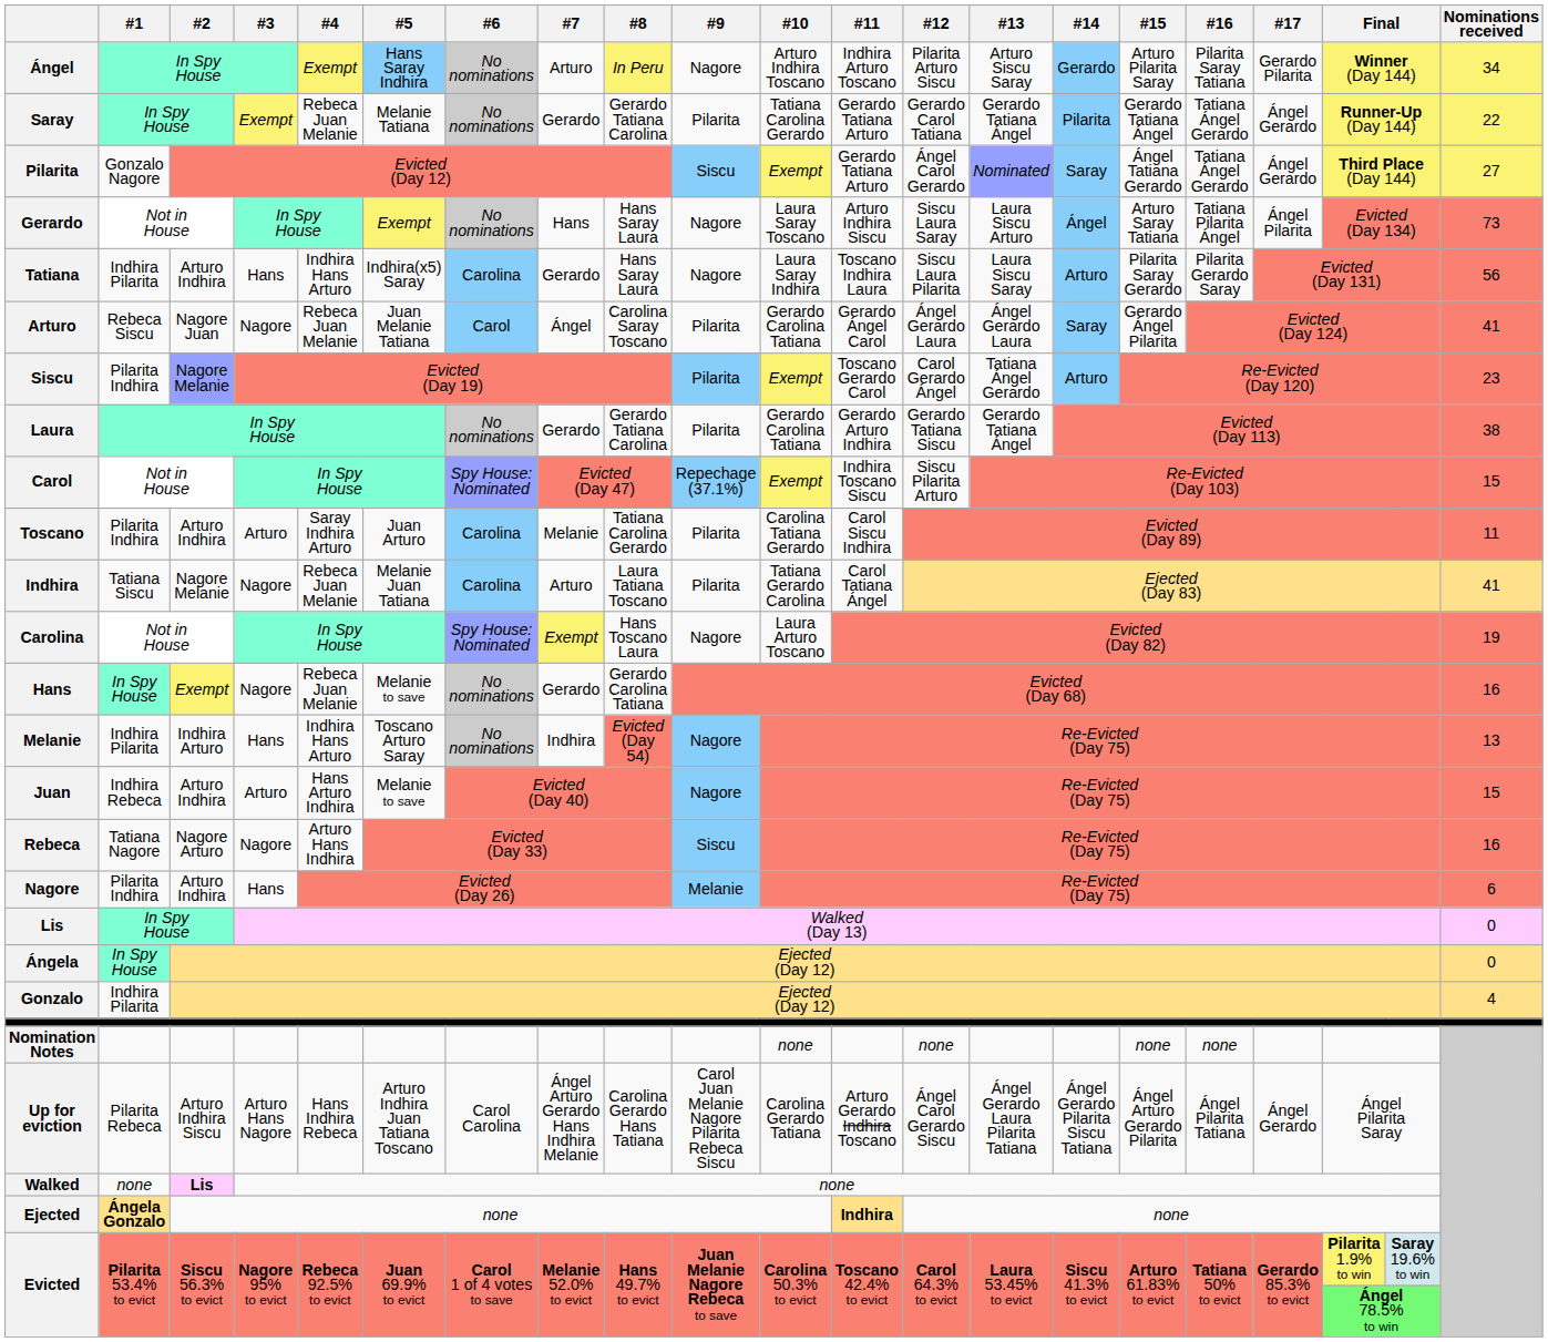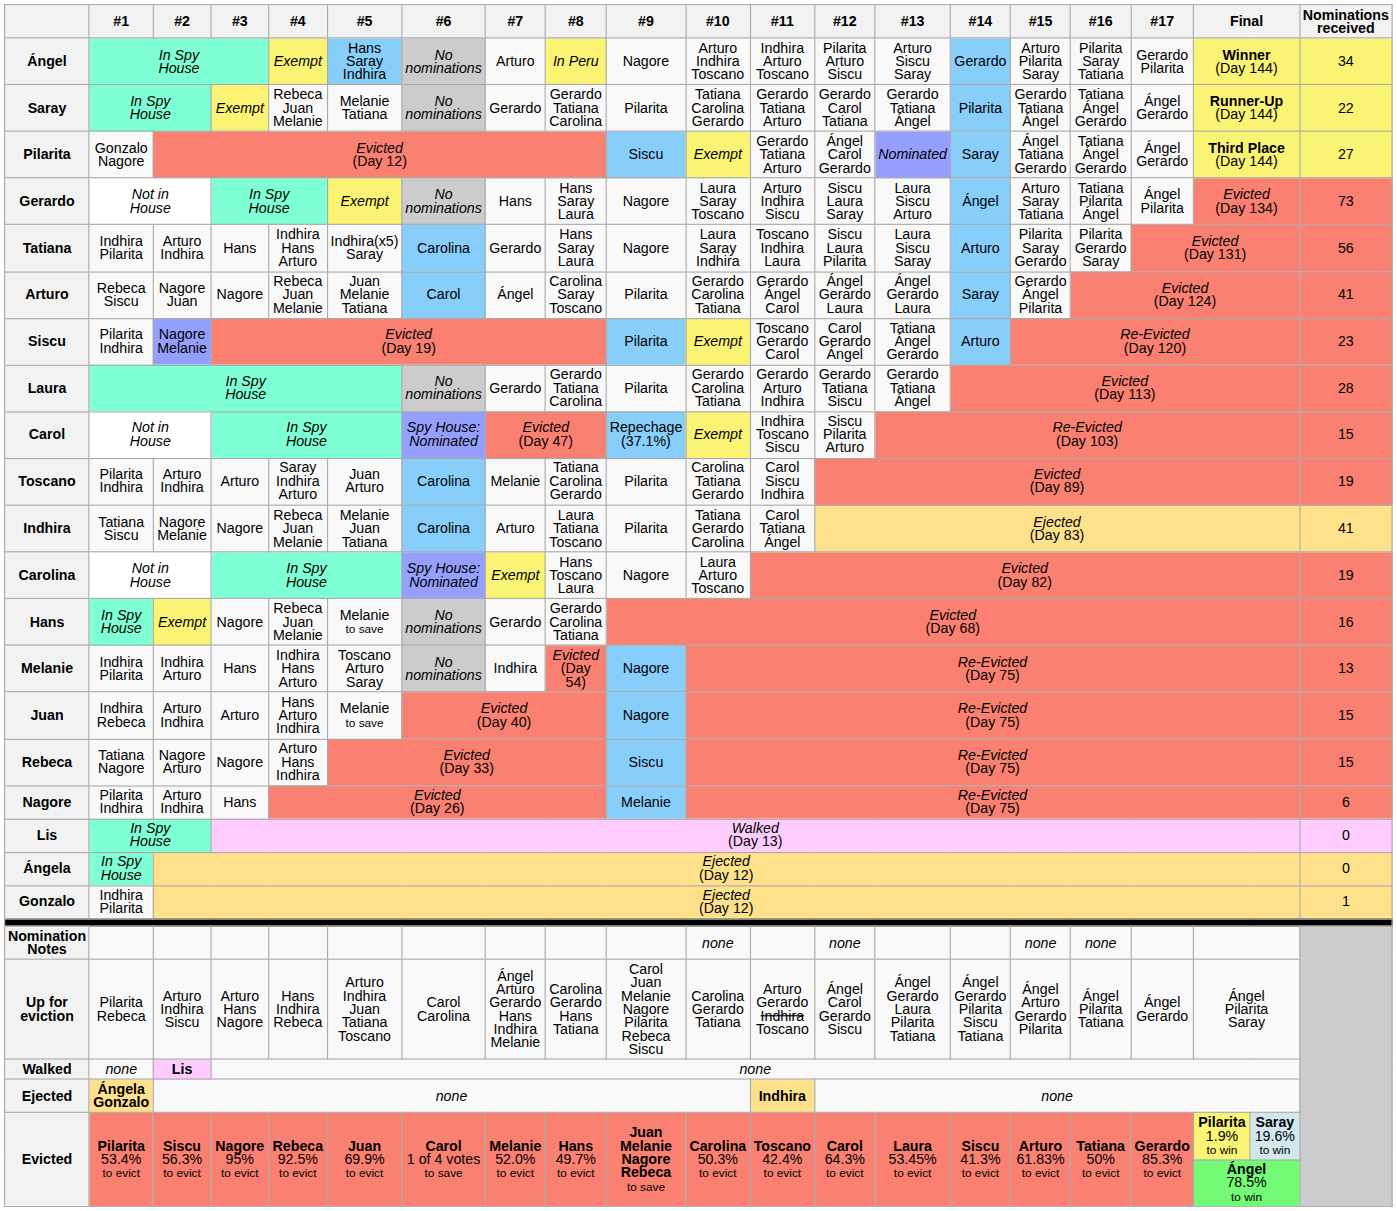Laura | Nominations received: 38 -> 28
Toscano | Nominations received: 11 -> 19
Rebeca | Nominations received: 16 -> 15
Gonzalo | Nominations received: 4 -> 1
